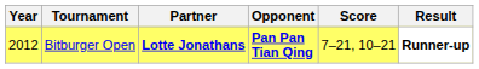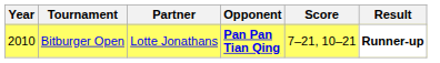Bitburger Open | Year: 2012 -> 2010
Bitburger Open | Partner: bold -> normal
